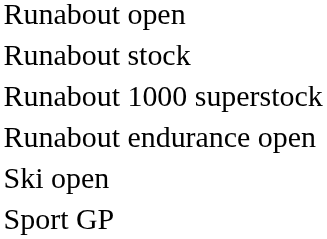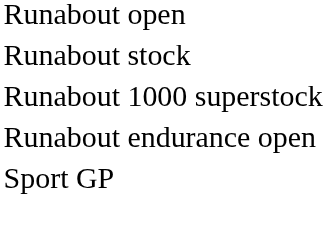- row: Ski open
